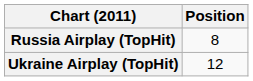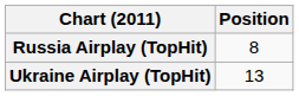Ukraine Airplay (TopHit) | Position: 12 -> 13
